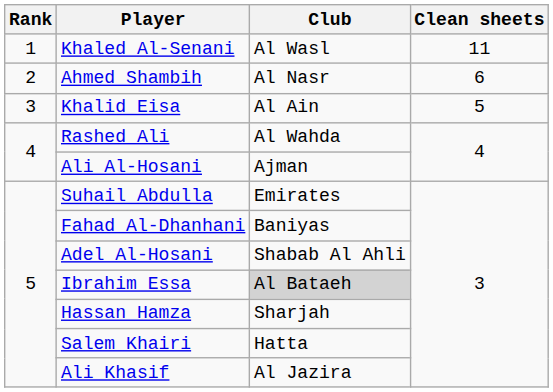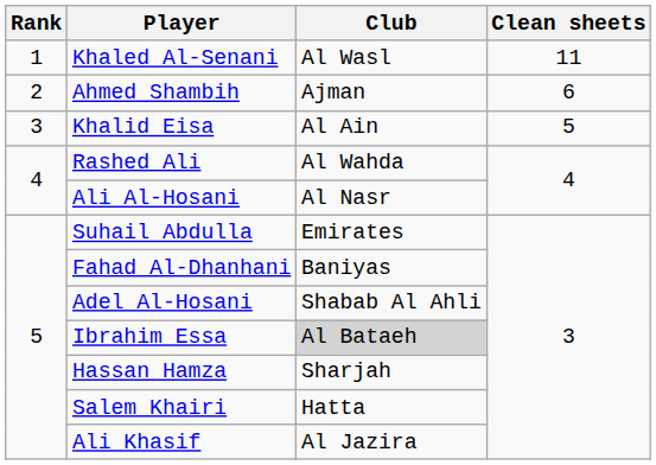Ahmed Shambih | Club: Al Nasr -> Ajman
Ali Al-Hosani | Club: Ajman -> Al Nasr
